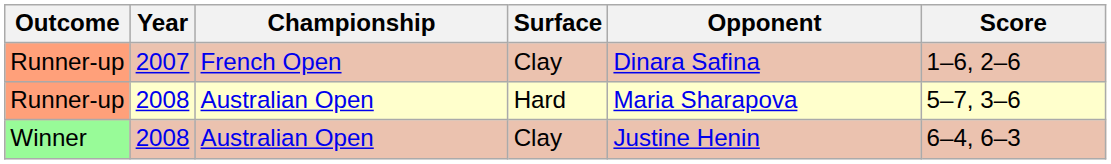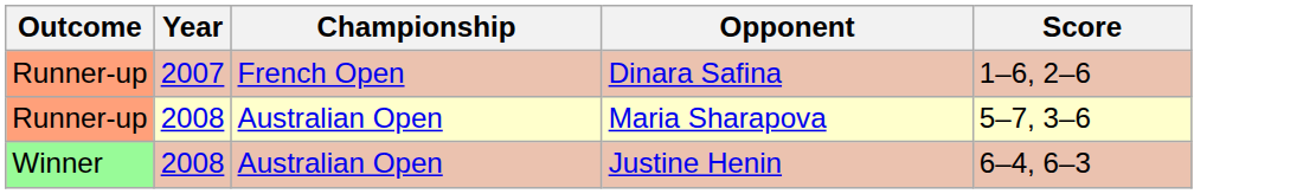- column: Surface | Clay | Hard | Clay
